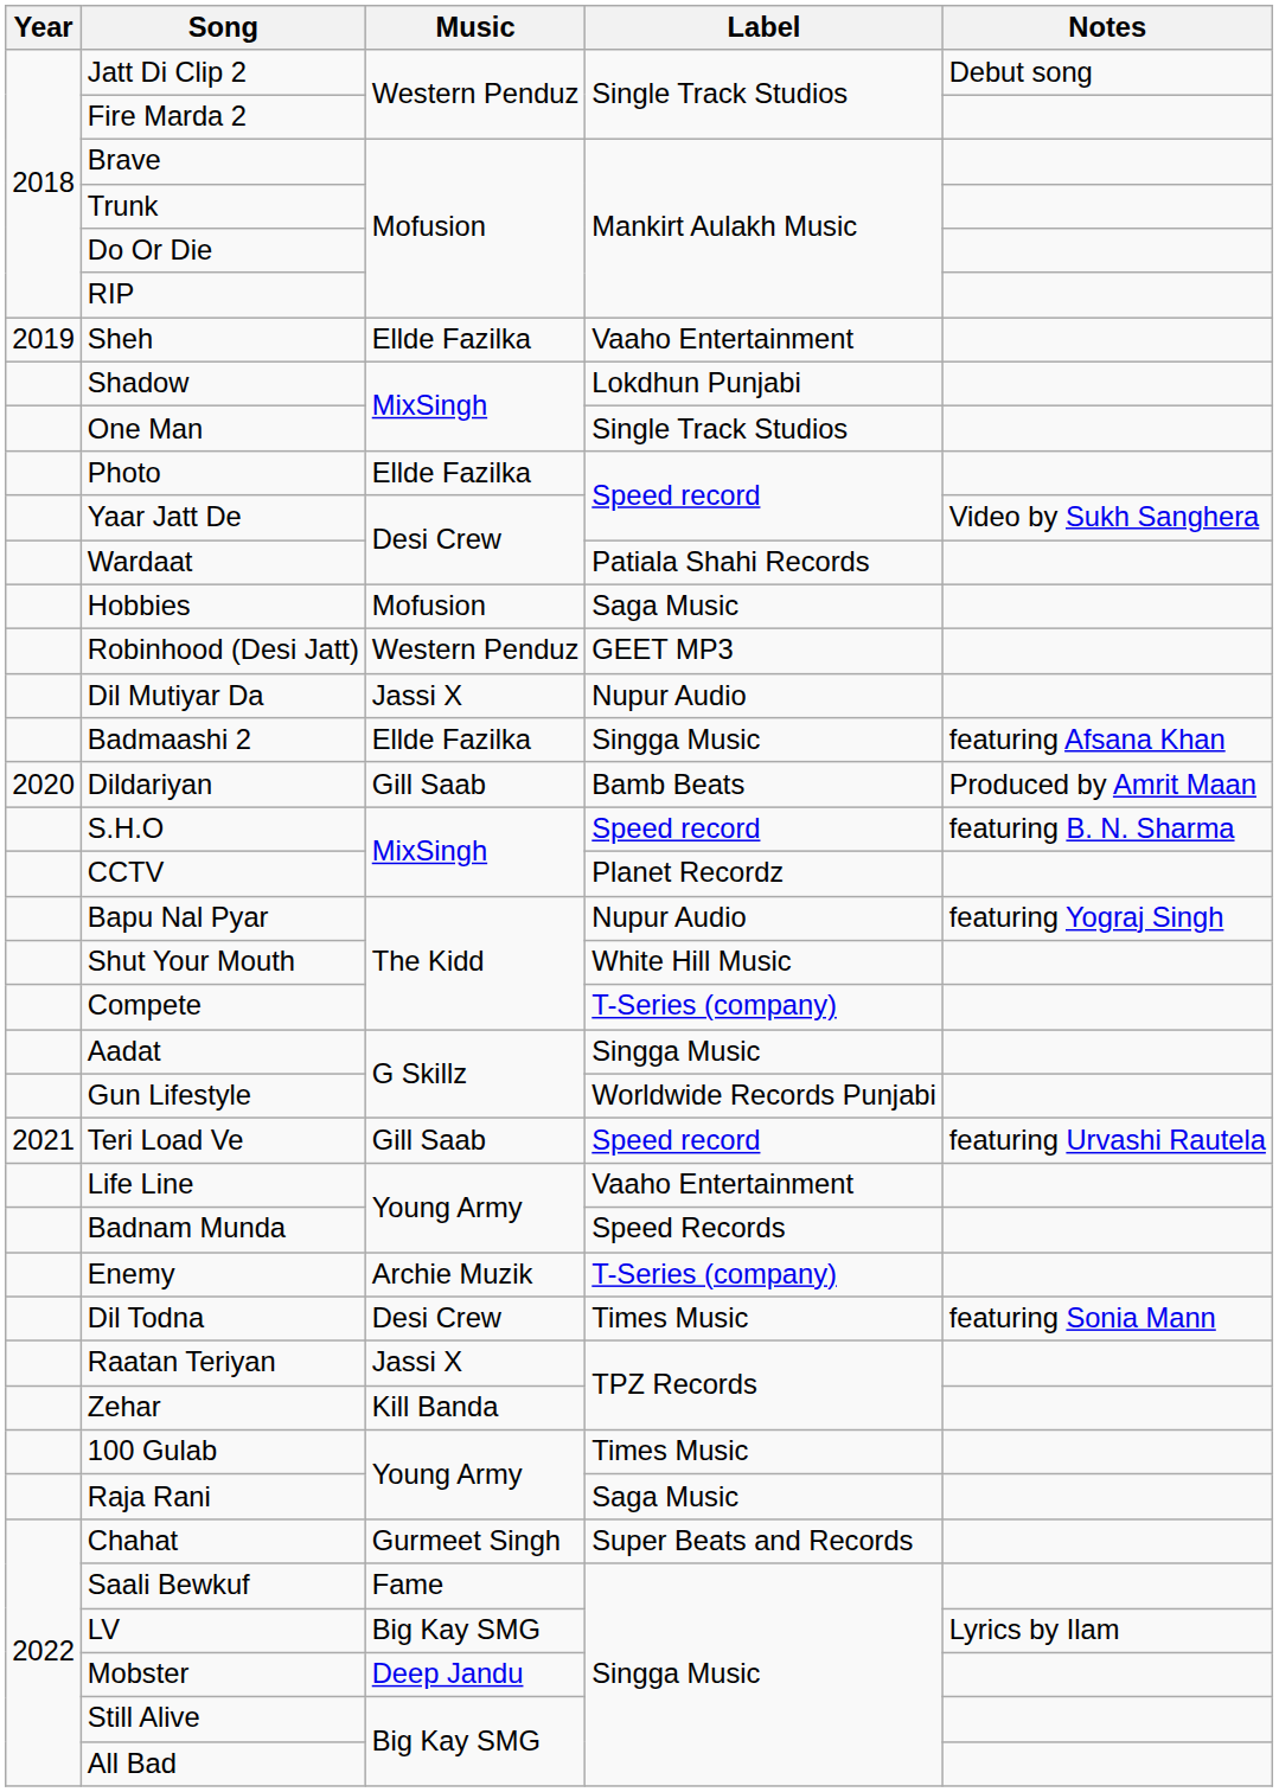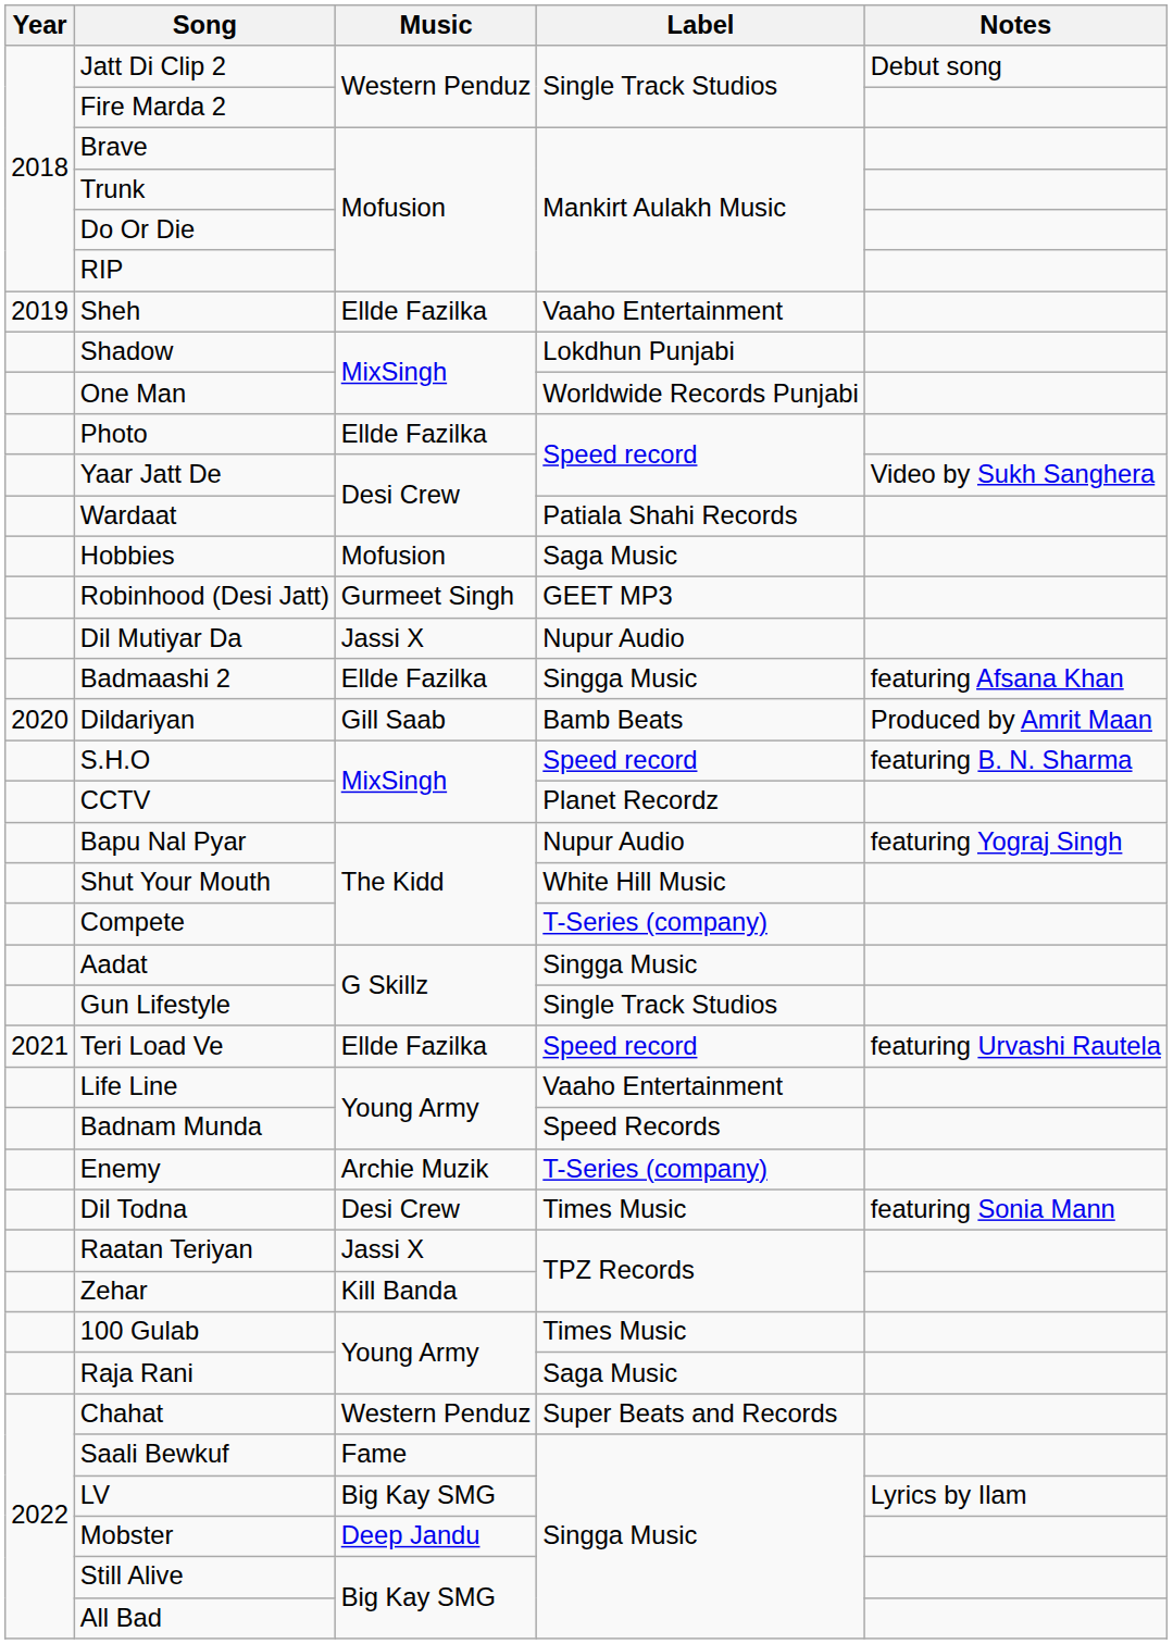One Man | Label: Single Track Studios -> Worldwide Records Punjabi
Robinhood (Desi Jatt) | Music: Western Penduz -> Gurmeet Singh
Gun Lifestyle | Label: Worldwide Records Punjabi -> Single Track Studios
Teri Load Ve | Music: Gill Saab -> Ellde Fazilka
Chahat | Music: Gurmeet Singh -> Western Penduz
